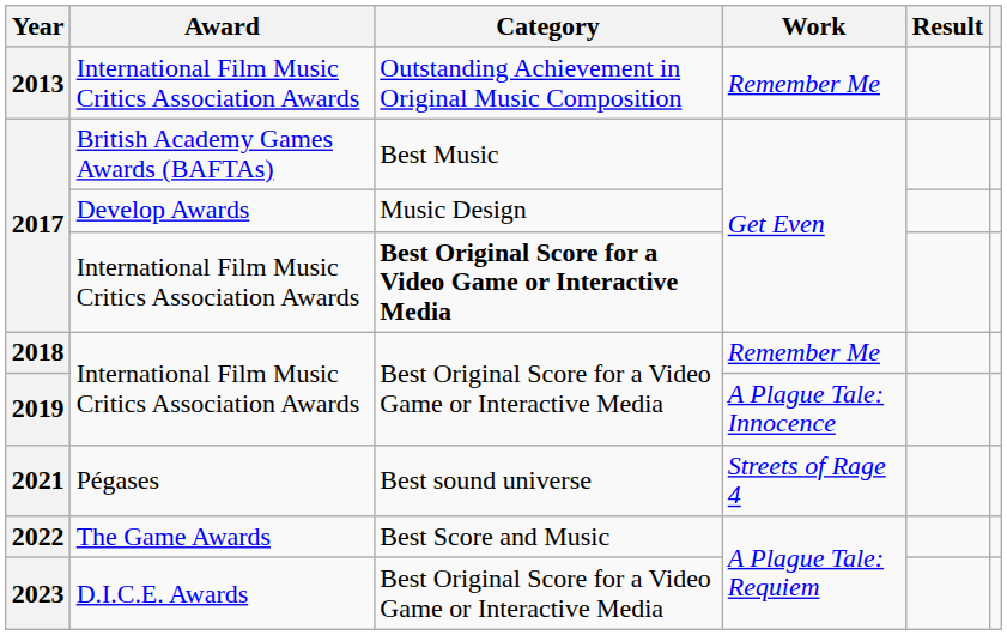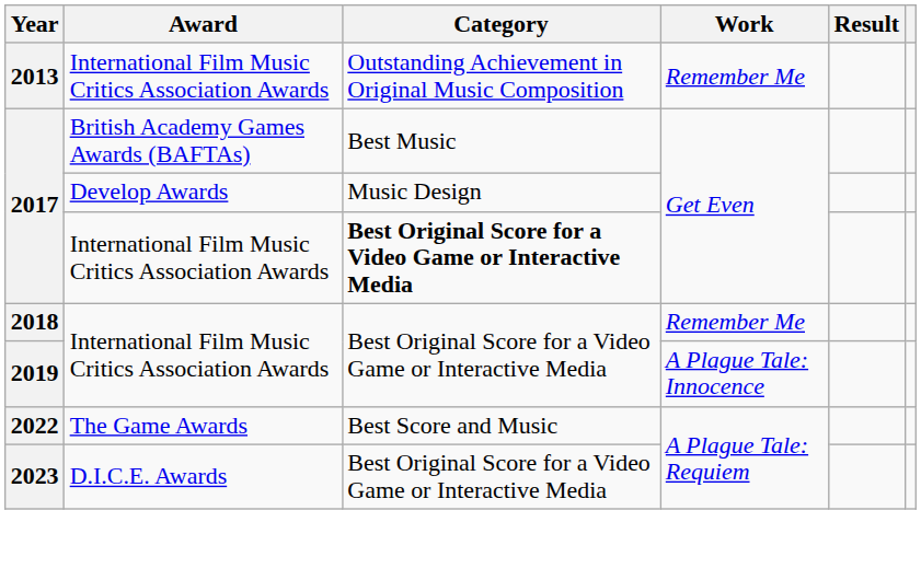- row: 2021 | Pégases | Best sound universe | Streets of Rage 4
